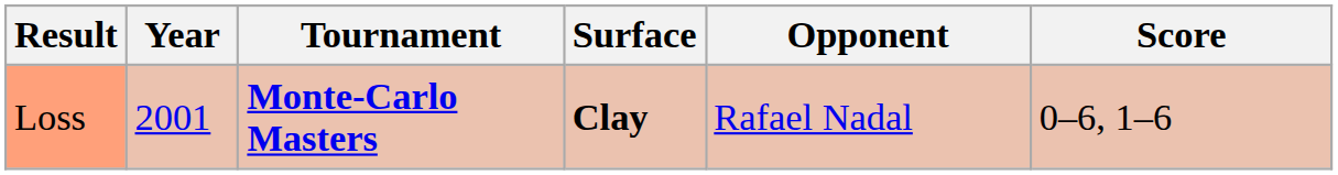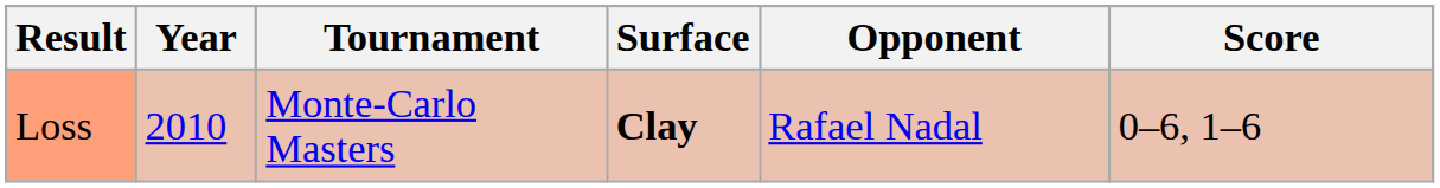Loss | Year: 2001 -> 2010
Loss | Tournament: bold -> normal
